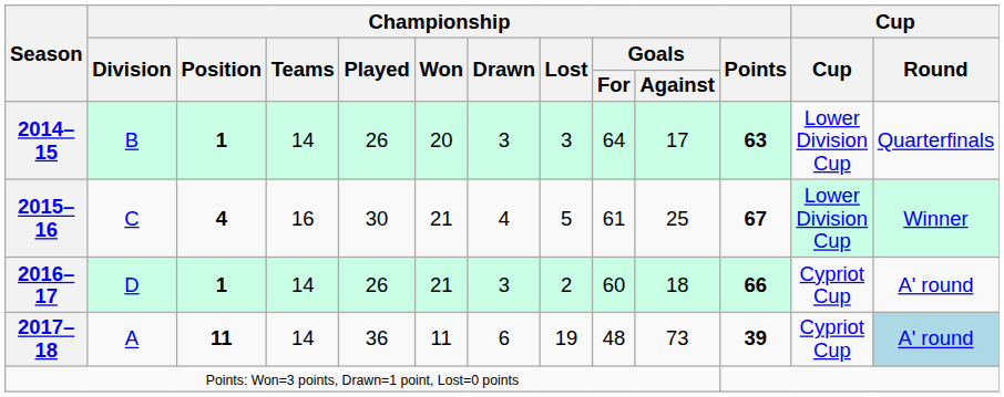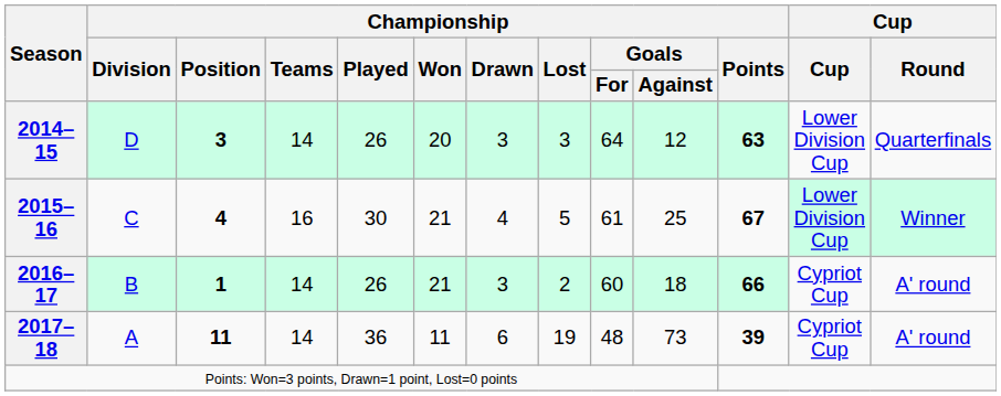2014–15 | Championship / Division: B -> D
2014–15 | Championship / Position: 1 -> 3
2014–15 | Championship / Goals / Against: 17 -> 12
2016–17 | Championship / Division: D -> B
2017–18 | Cup / Round: lightblue background -> no background
